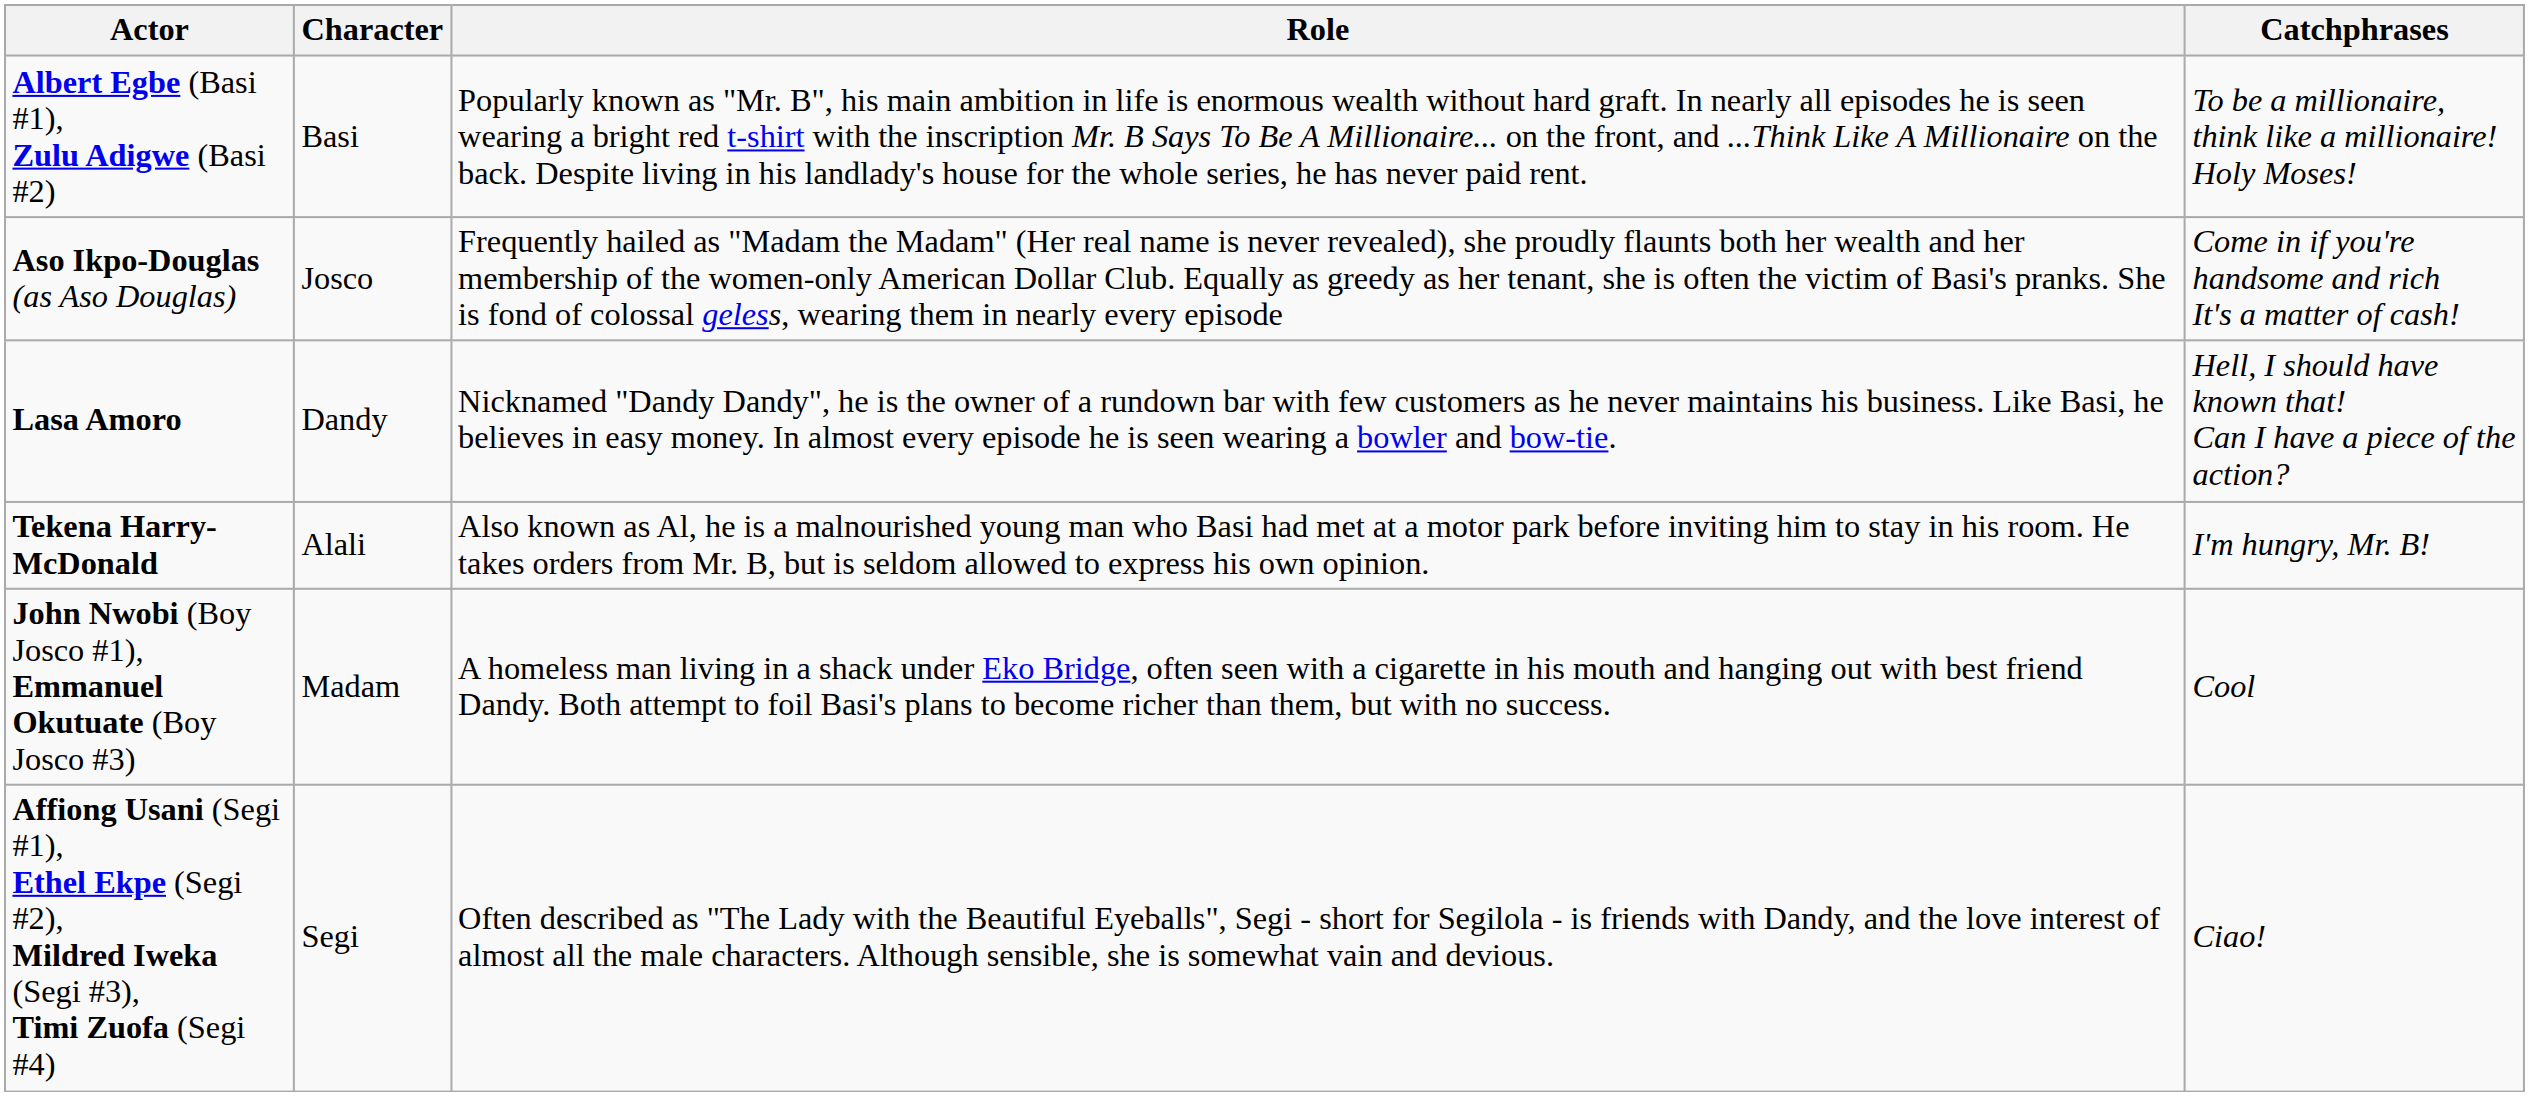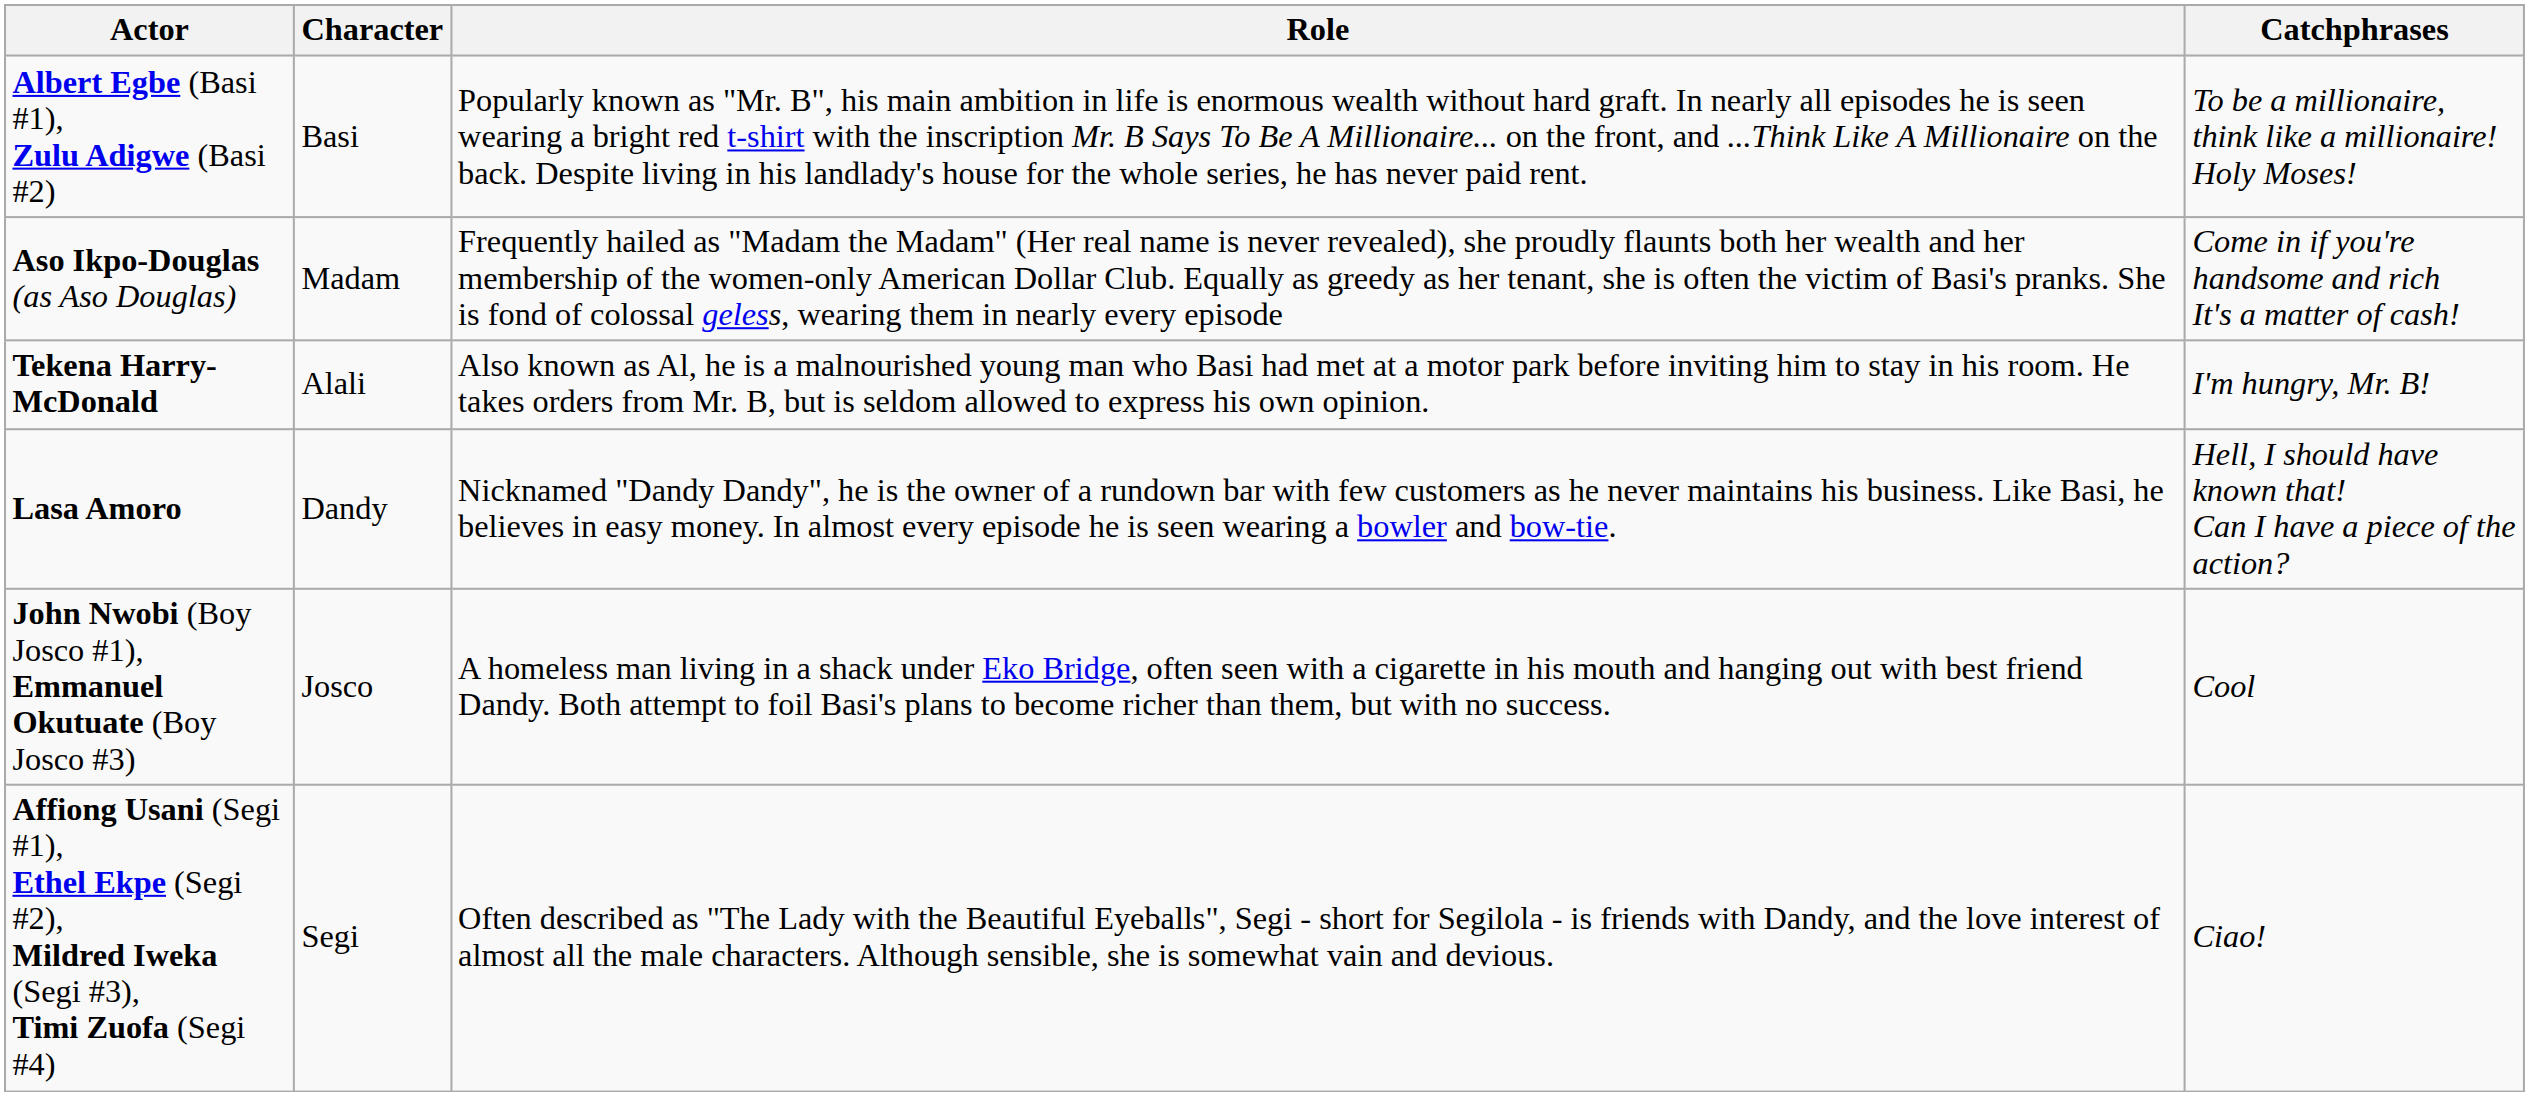Aso Ikpo-Douglas (as Aso Douglas) | Character: Josco -> Madam
rows swapped: Tekena Harry-McDonald <-> Lasa Amoro
John Nwobi (Boy Josco #1), Emmanuel Okutuate (Boy Josco #3) | Character: Madam -> Josco
